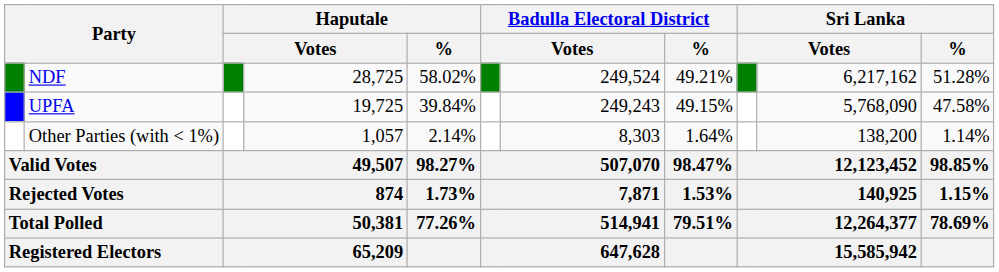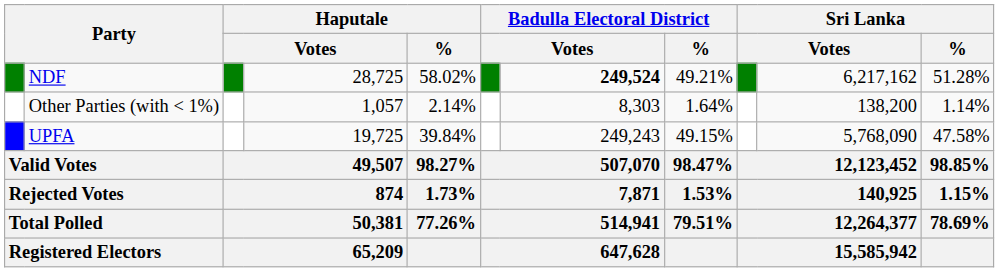NDF | column 7: normal -> bold
rows swapped: UPFA <-> Other Parties (with < 1%)
